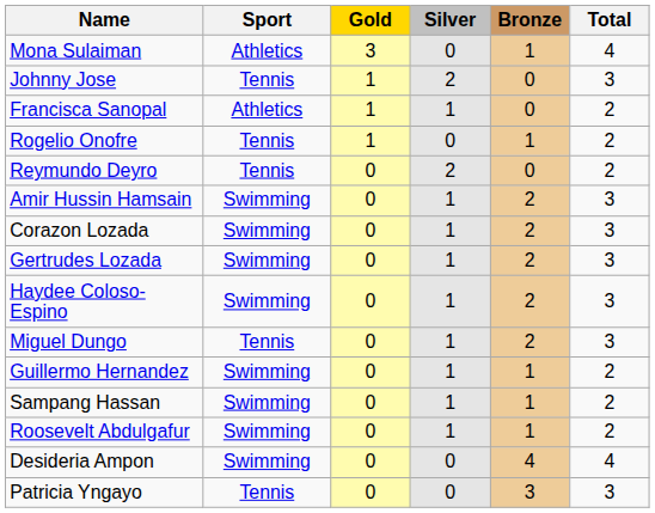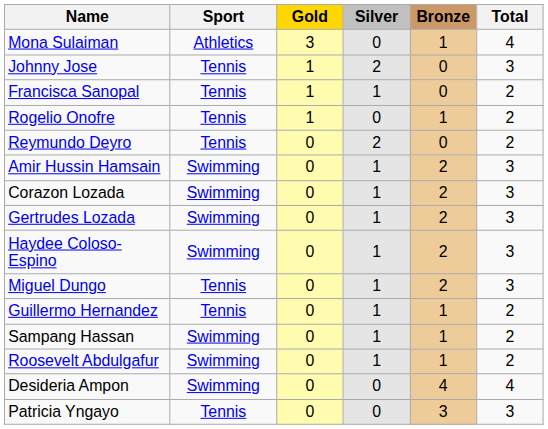Francisca Sanopal | Sport: Athletics -> Tennis
Guillermo Hernandez | Sport: Swimming -> Tennis
